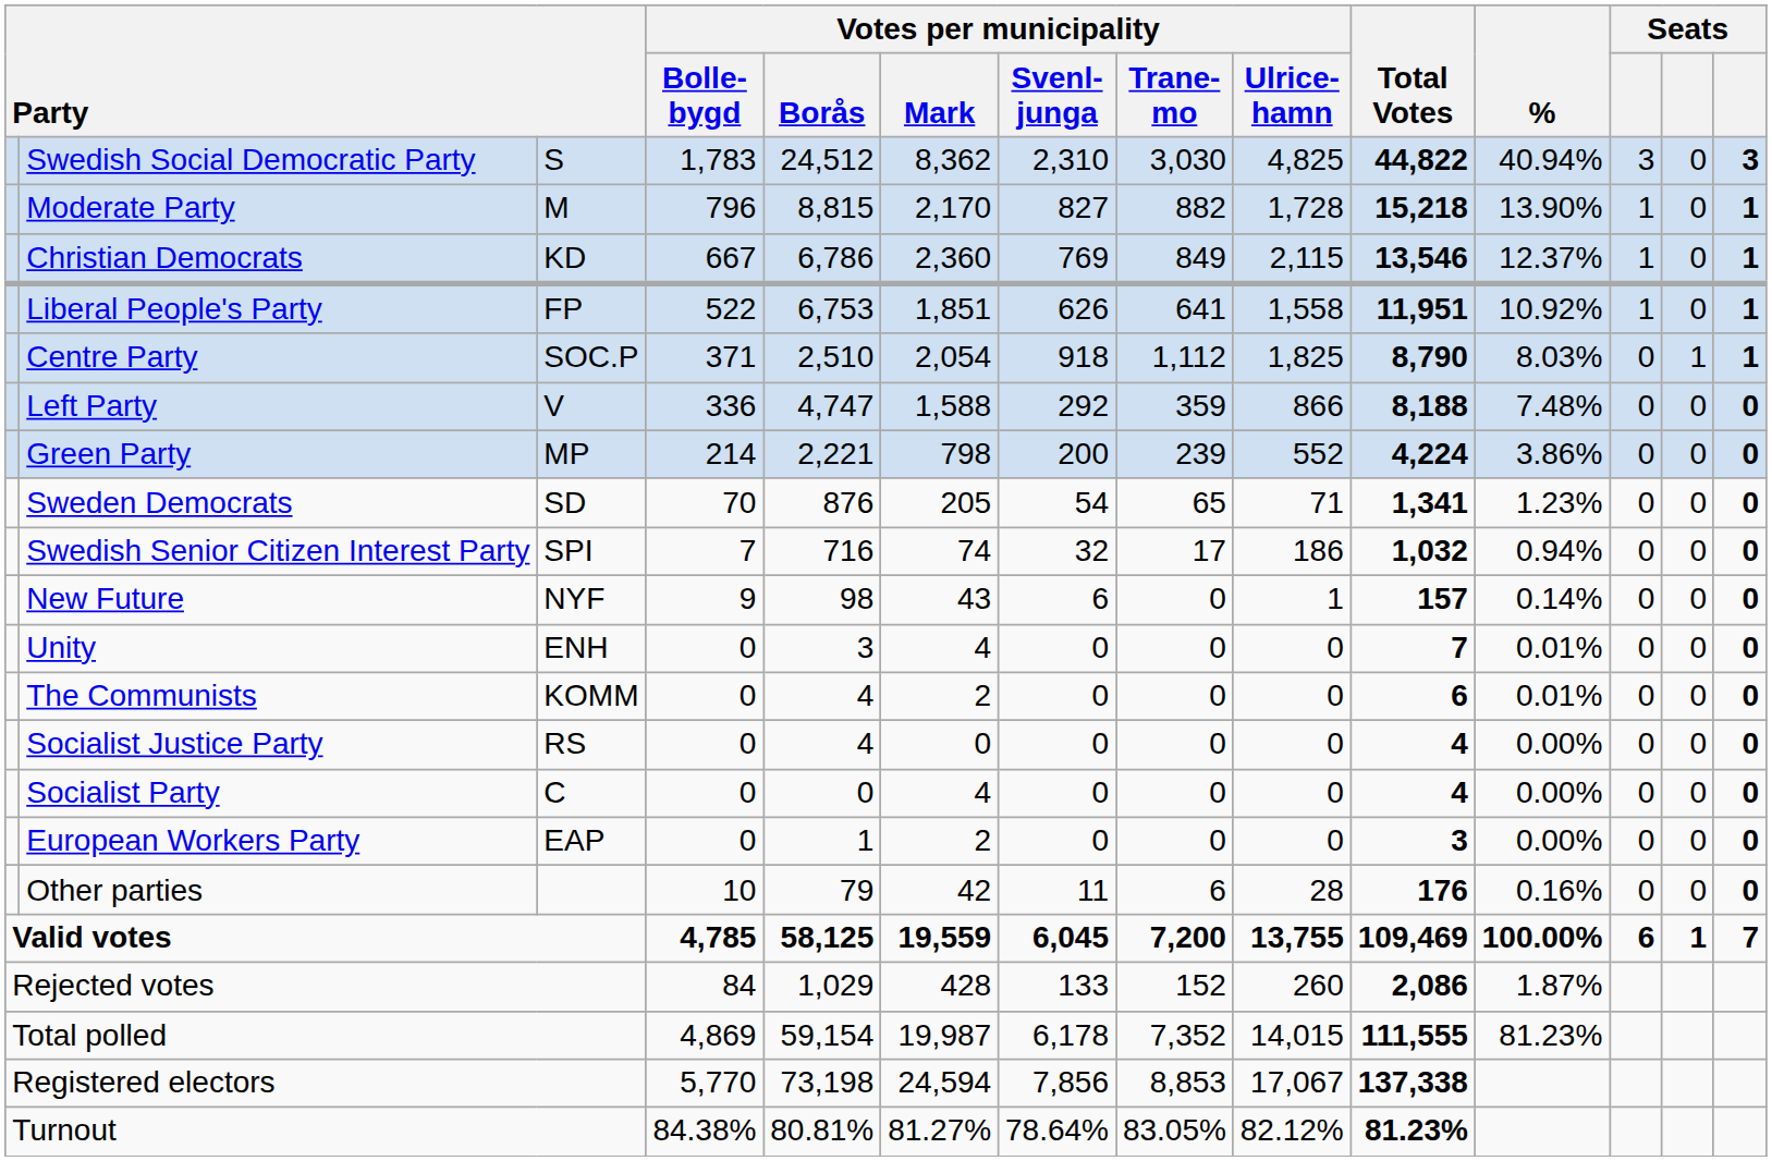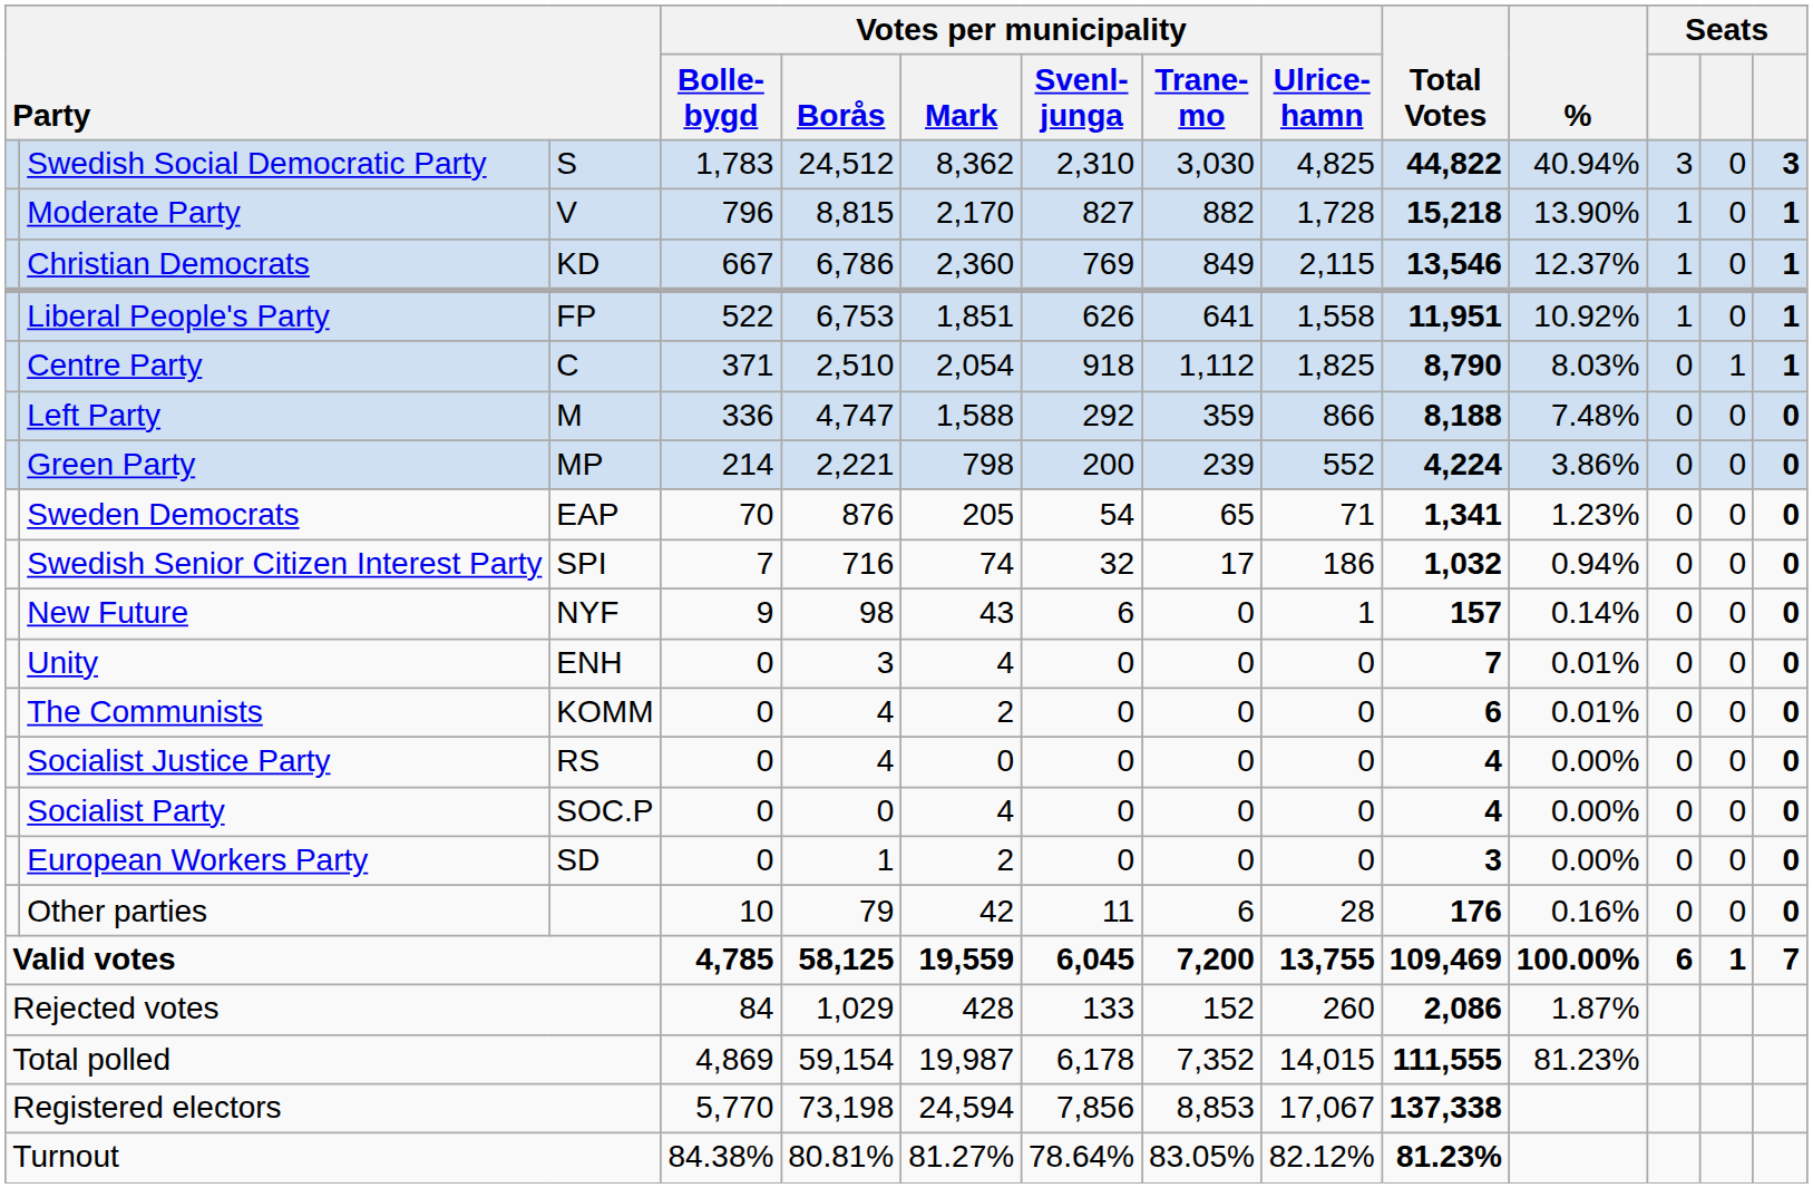Moderate Party | column 3: M -> V
Centre Party | column 3: SOC.P -> C
Left Party | column 3: V -> M
Sweden Democrats | column 3: SD -> EAP
Socialist Party | column 3: C -> SOC.P
European Workers Party | column 3: EAP -> SD
